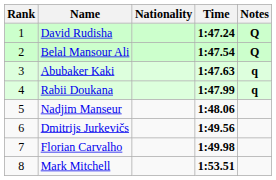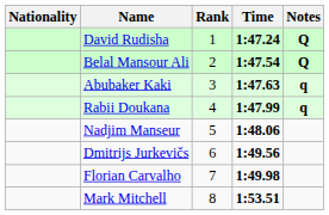columns swapped: Rank <-> Nationality
